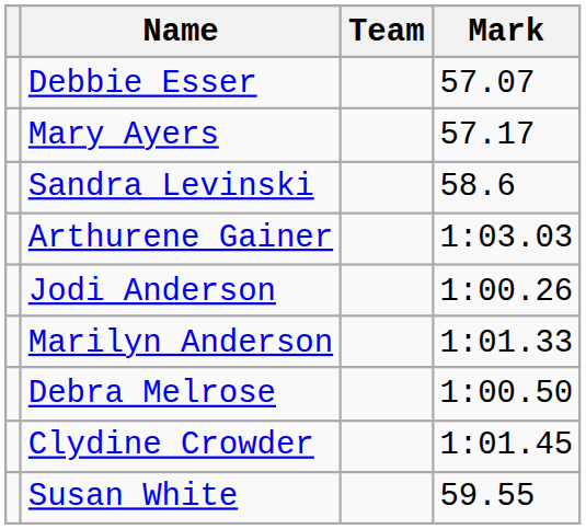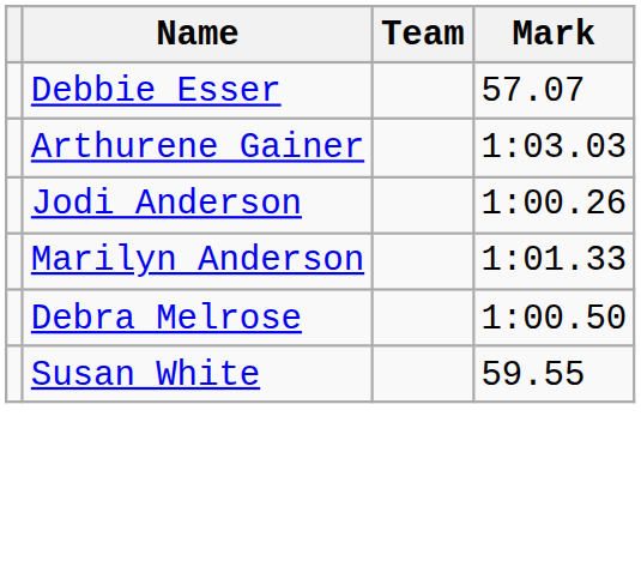- row: Mary Ayers | 57.17
- row: Sandra Levinski | 58.6
- row: Clydine Crowder | 1:01.45
